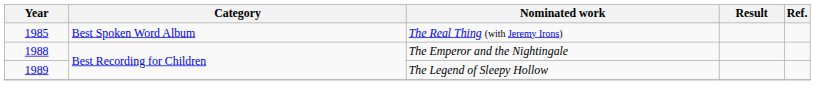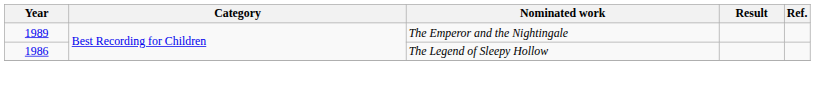- row: 1985 | Best Spoken Word Album | The Real Thing (with Jeremy Irons)
The Emperor and the Nightingale | Year: 1988 -> 1989
The Legend of Sleepy Hollow | Year: 1989 -> 1986
